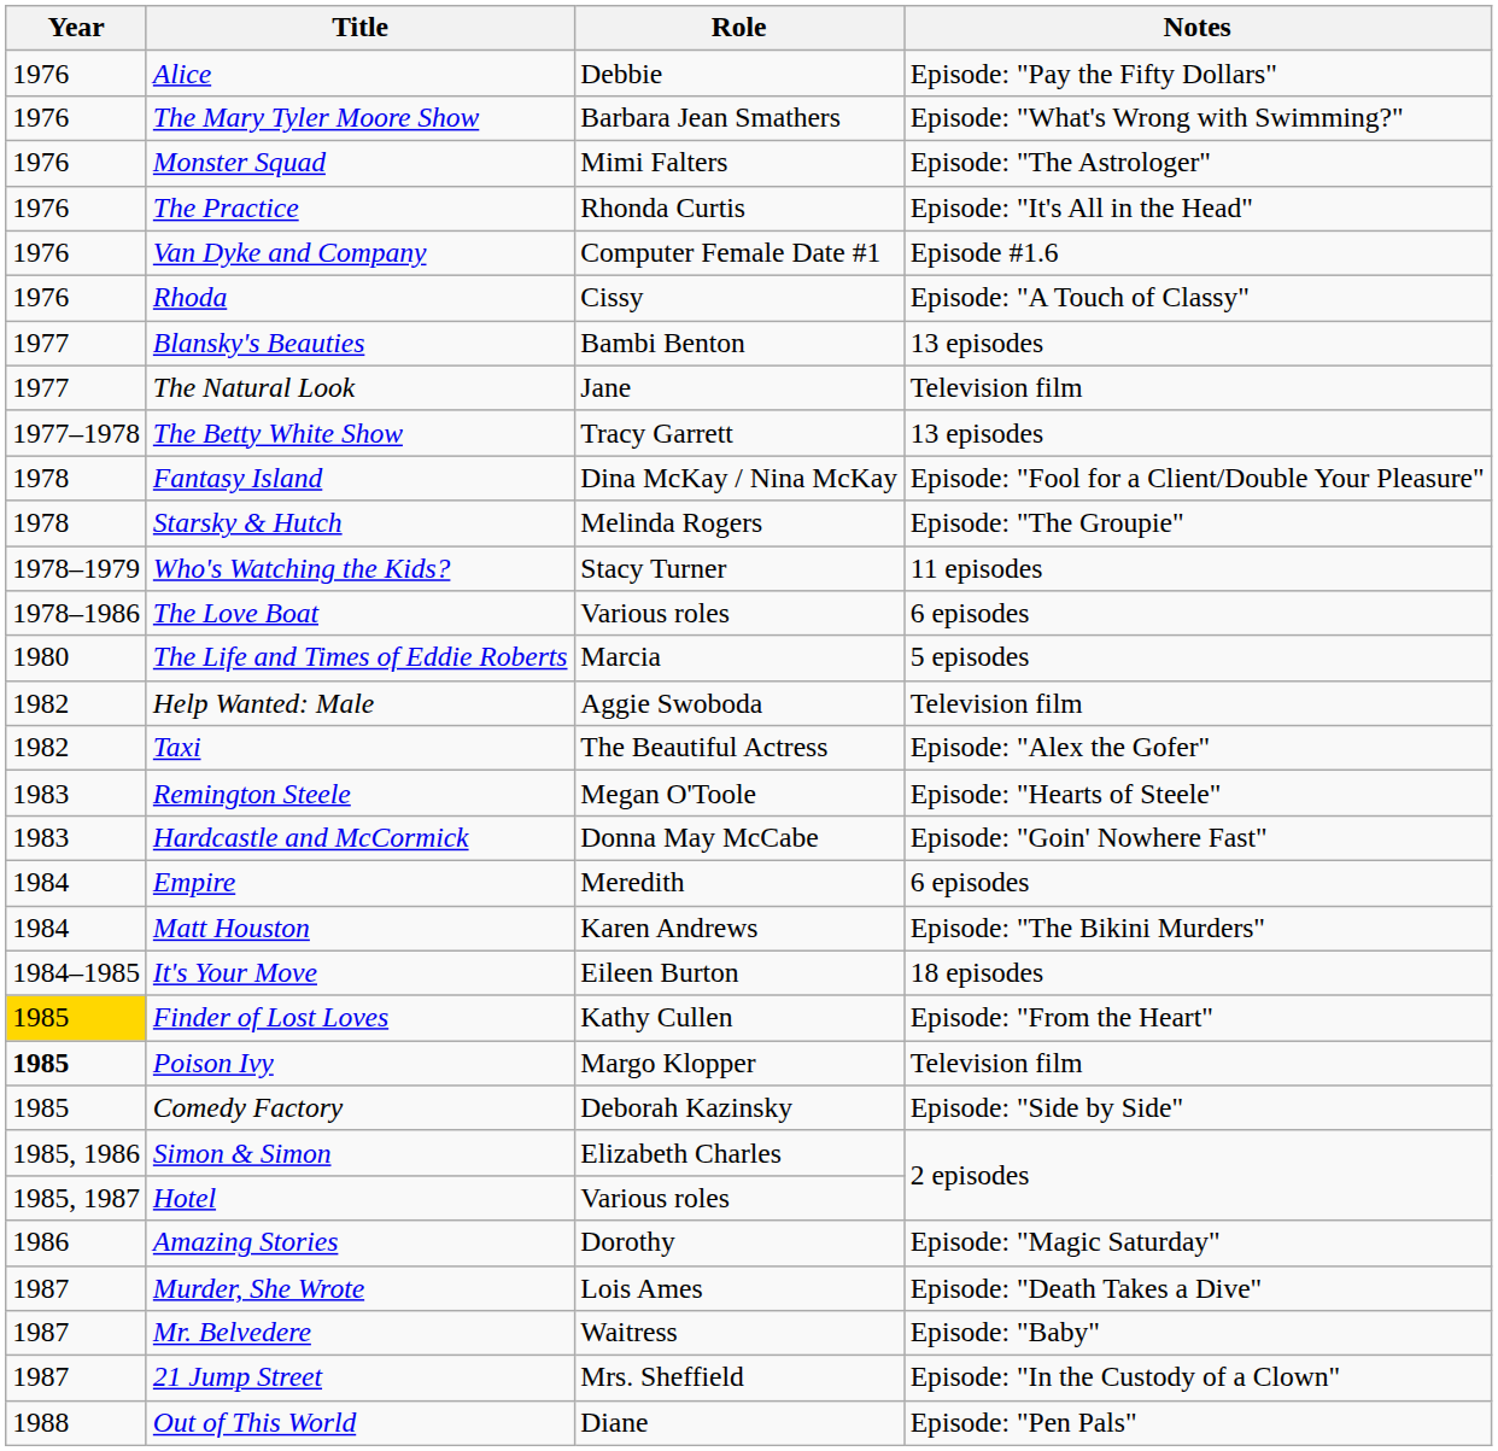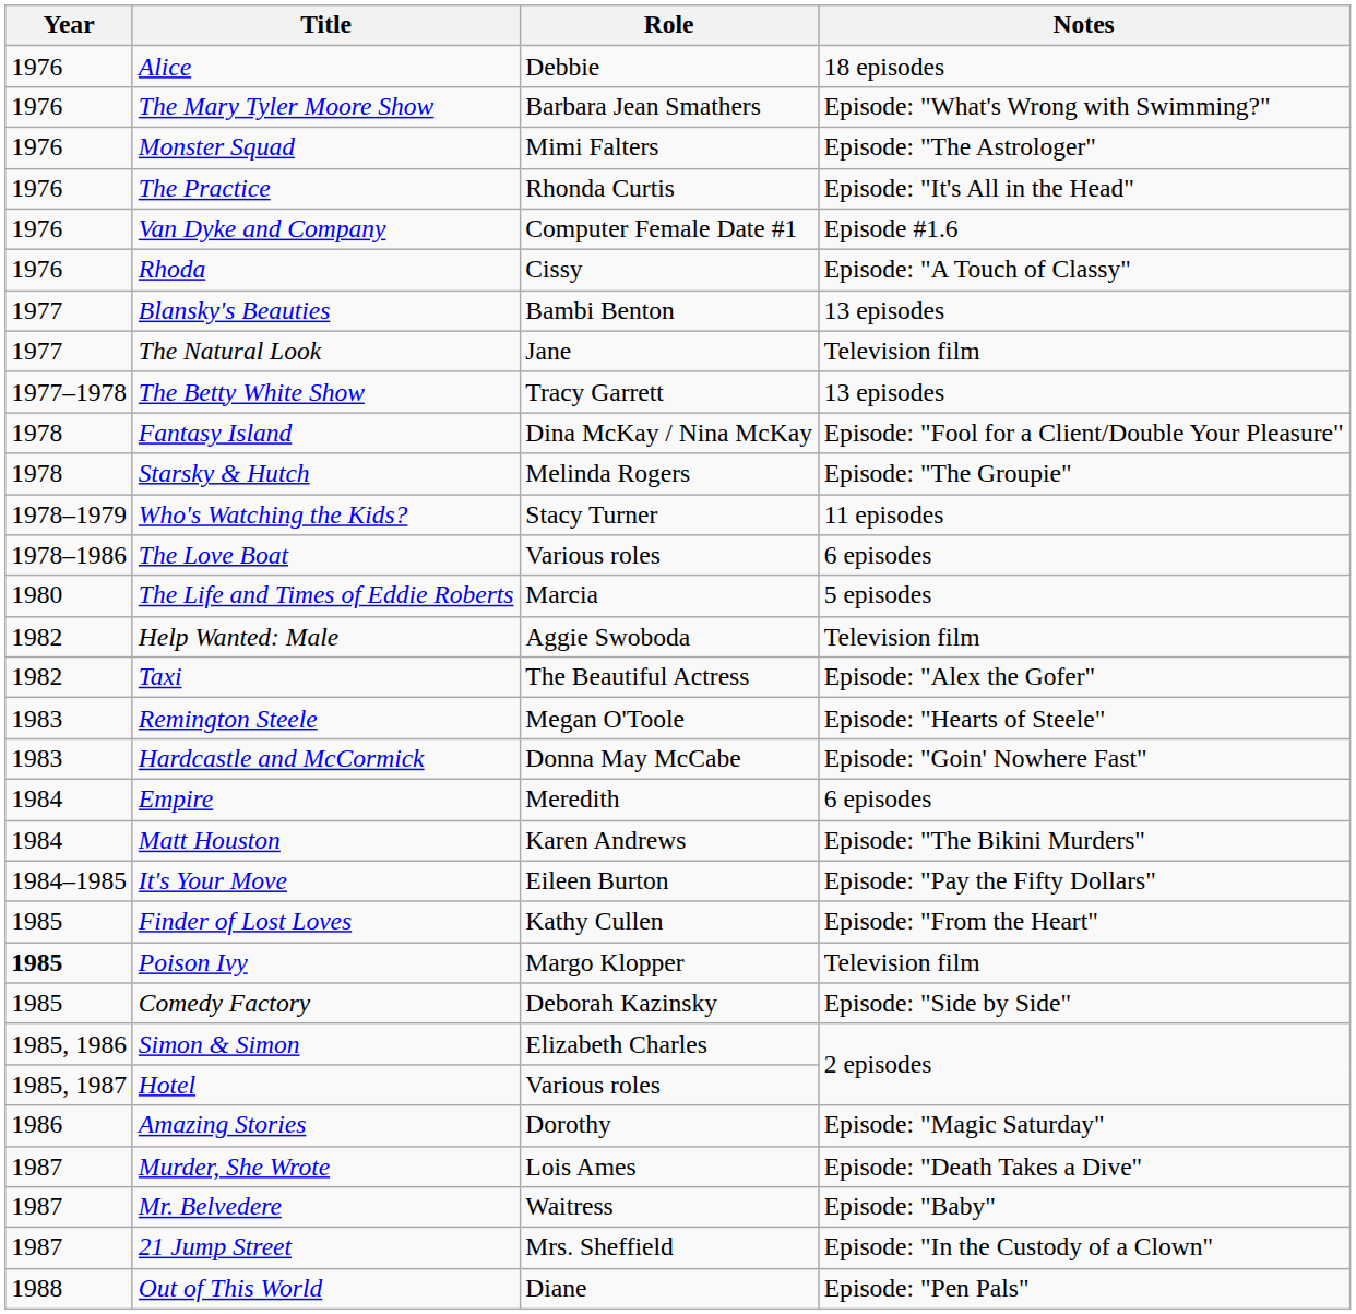Alice | Notes: Episode: "Pay the Fifty Dollars" -> 18 episodes
It's Your Move | Notes: 18 episodes -> Episode: "Pay the Fifty Dollars"
Finder of Lost Loves | Year: gold background -> no background
